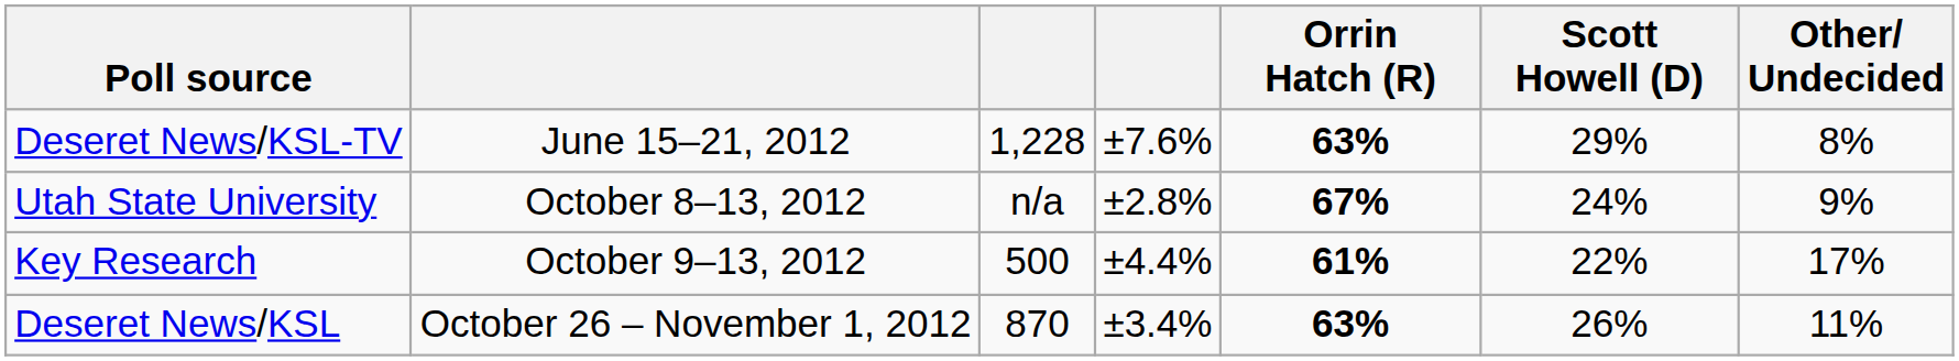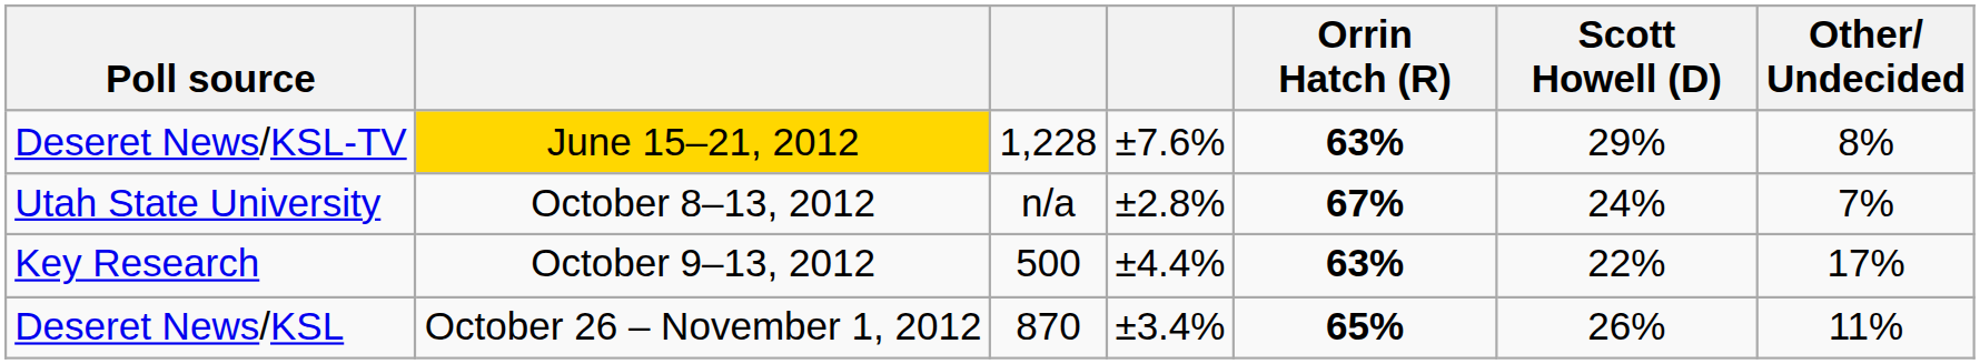Deseret News/KSL-TV | column 2: no background -> gold background
Utah State University | Other/ Undecided: 9% -> 7%
Key Research | Orrin Hatch (R): 61% -> 63%
Deseret News/KSL | Orrin Hatch (R): 63% -> 65%
